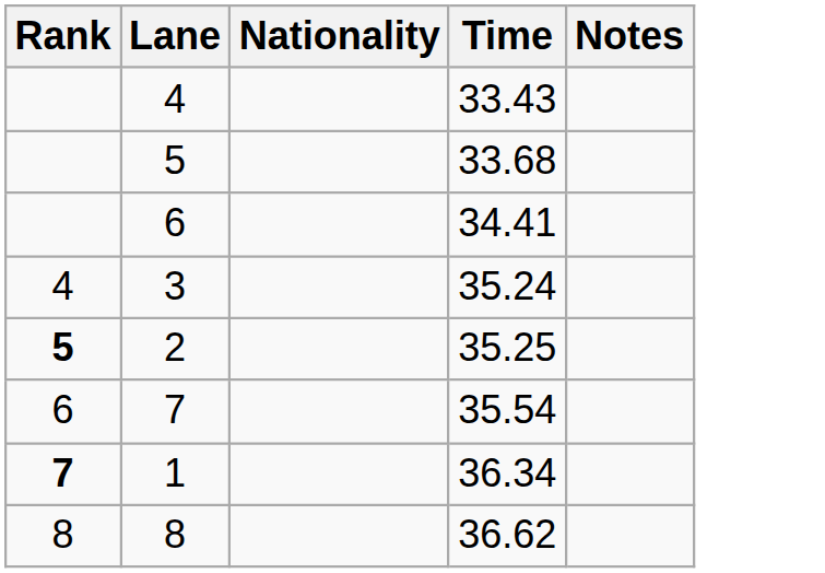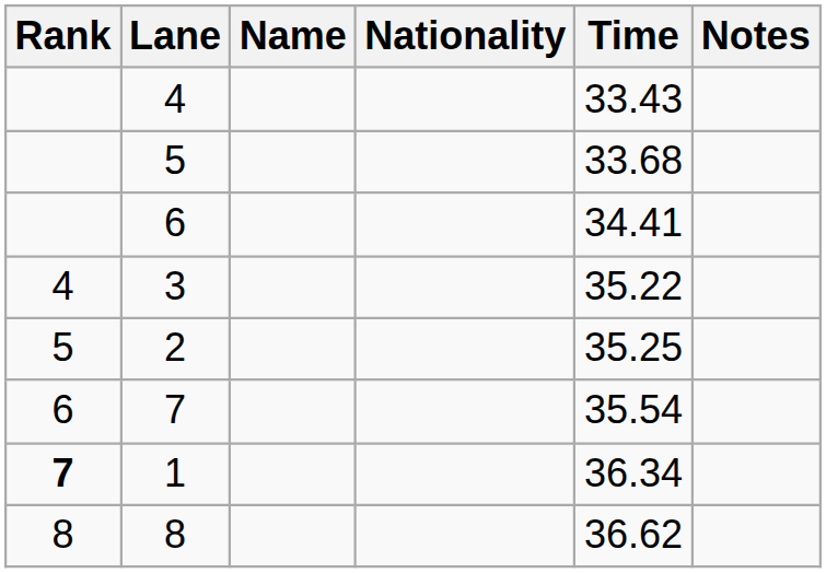+ column: Name
3 | Time: 35.24 -> 35.22
2 | Rank: bold -> normal
